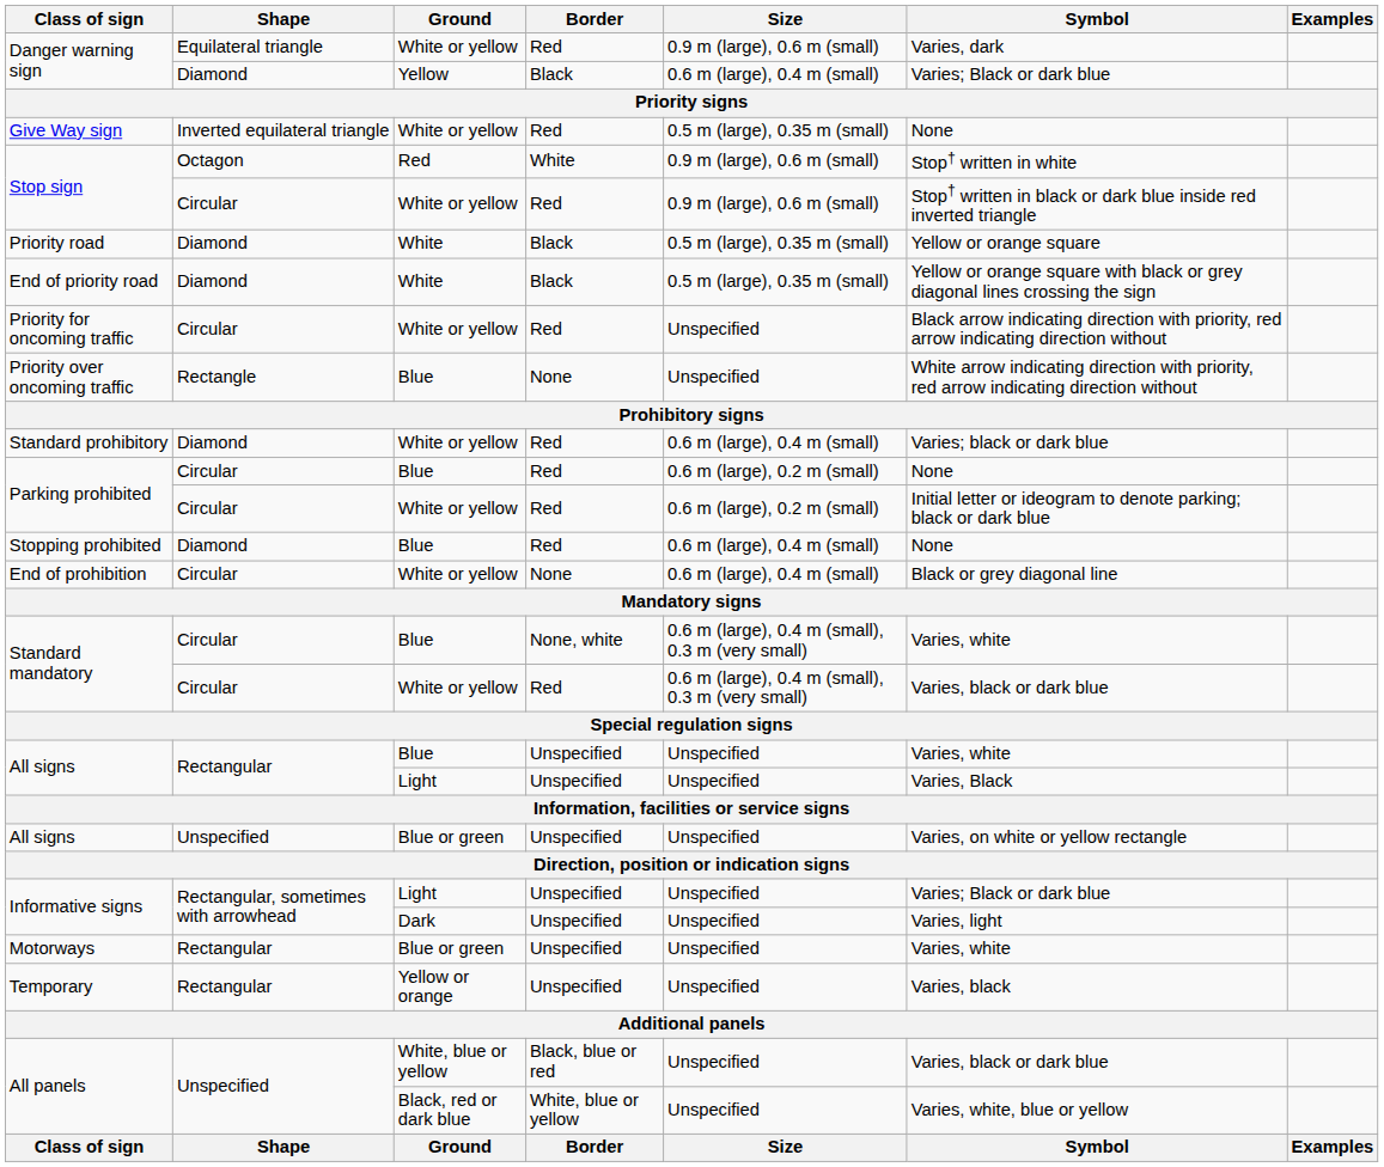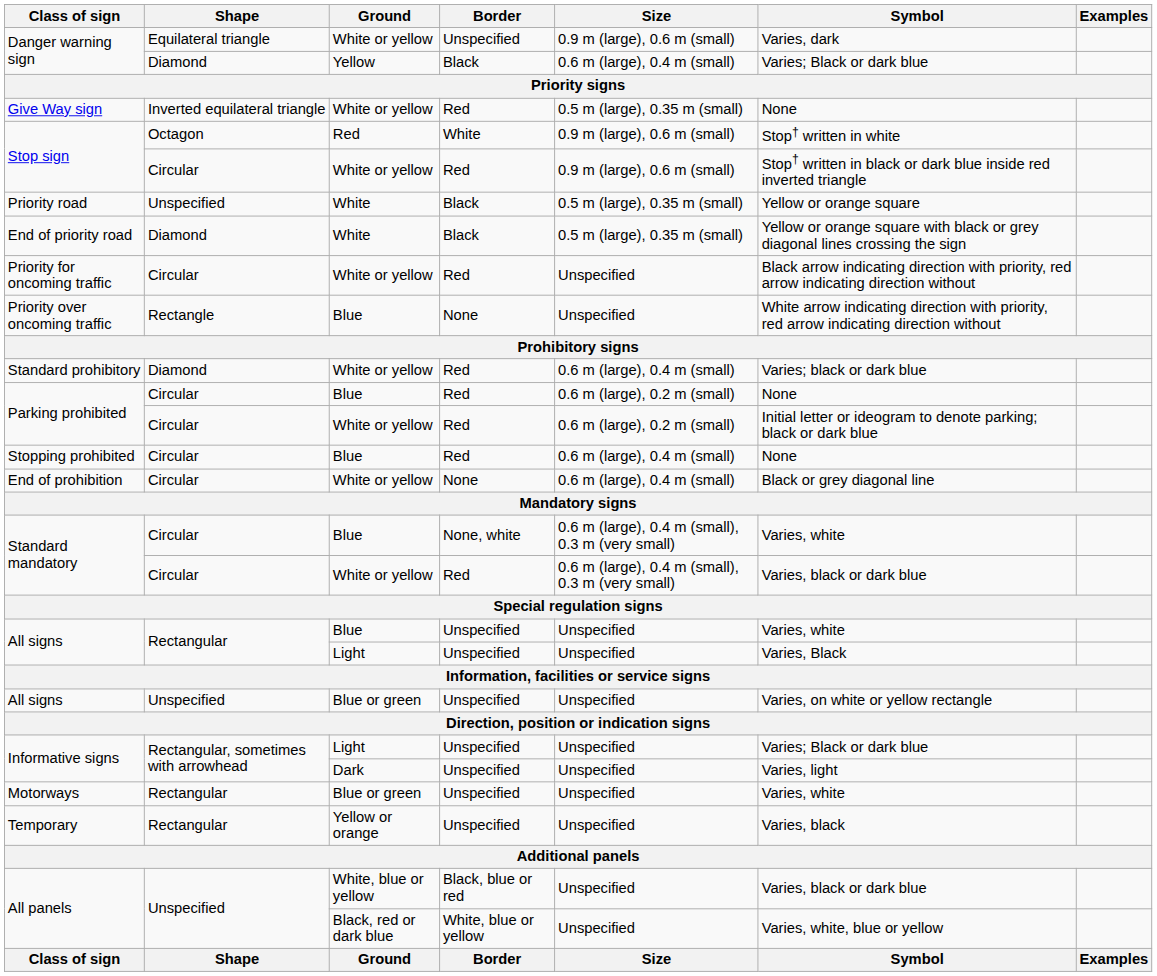Danger warning sign / White or yellow | Border: Red -> Unspecified
Priority road | Shape: Diamond -> Unspecified
Stopping prohibited | Shape: Diamond -> Circular
